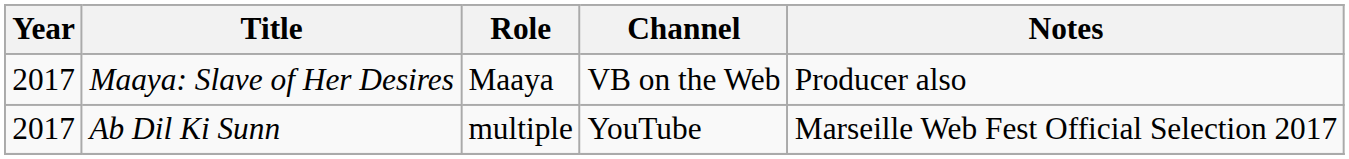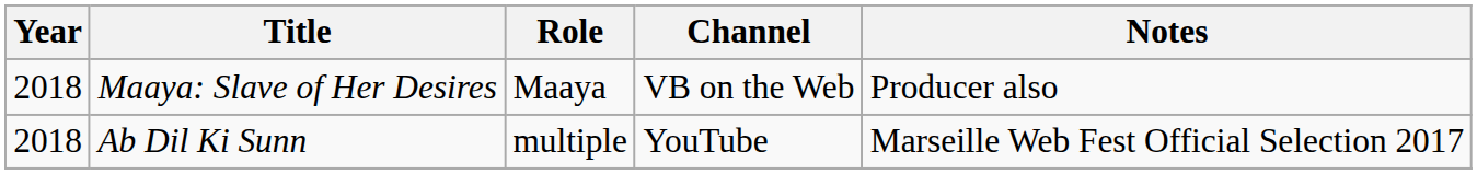Maaya: Slave of Her Desires | Year: 2017 -> 2018
Ab Dil Ki Sunn | Year: 2017 -> 2018
